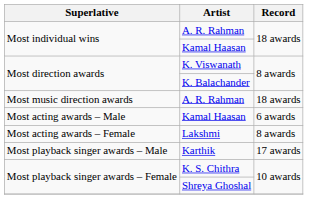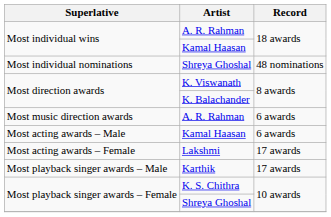+ row: Most individual nominations | Shreya Ghoshal | 48 nominations
Most music direction awards | Record: 18 awards -> 6 awards
Most acting awards – Female | Record: 8 awards -> 17 awards
